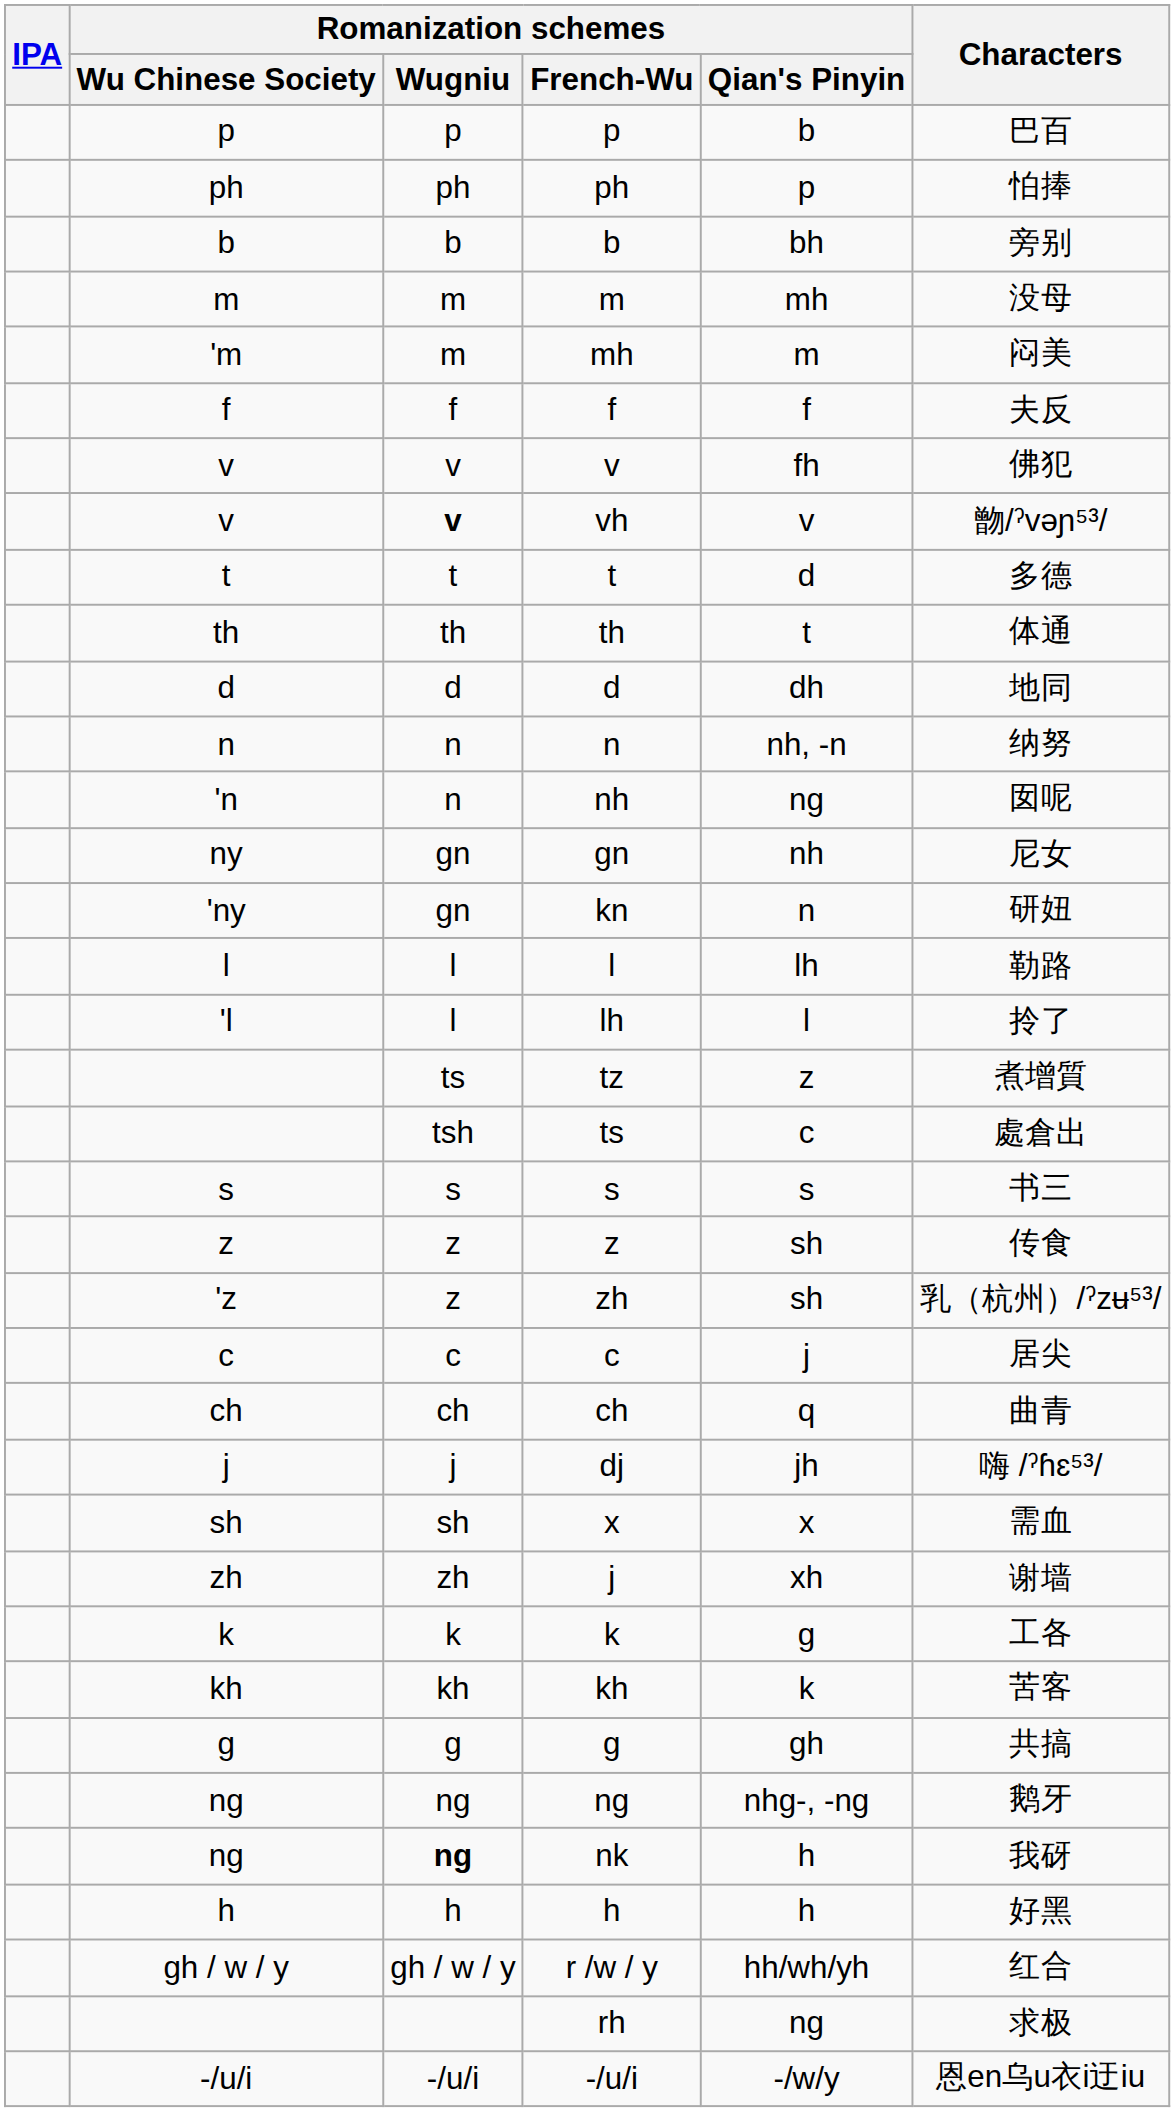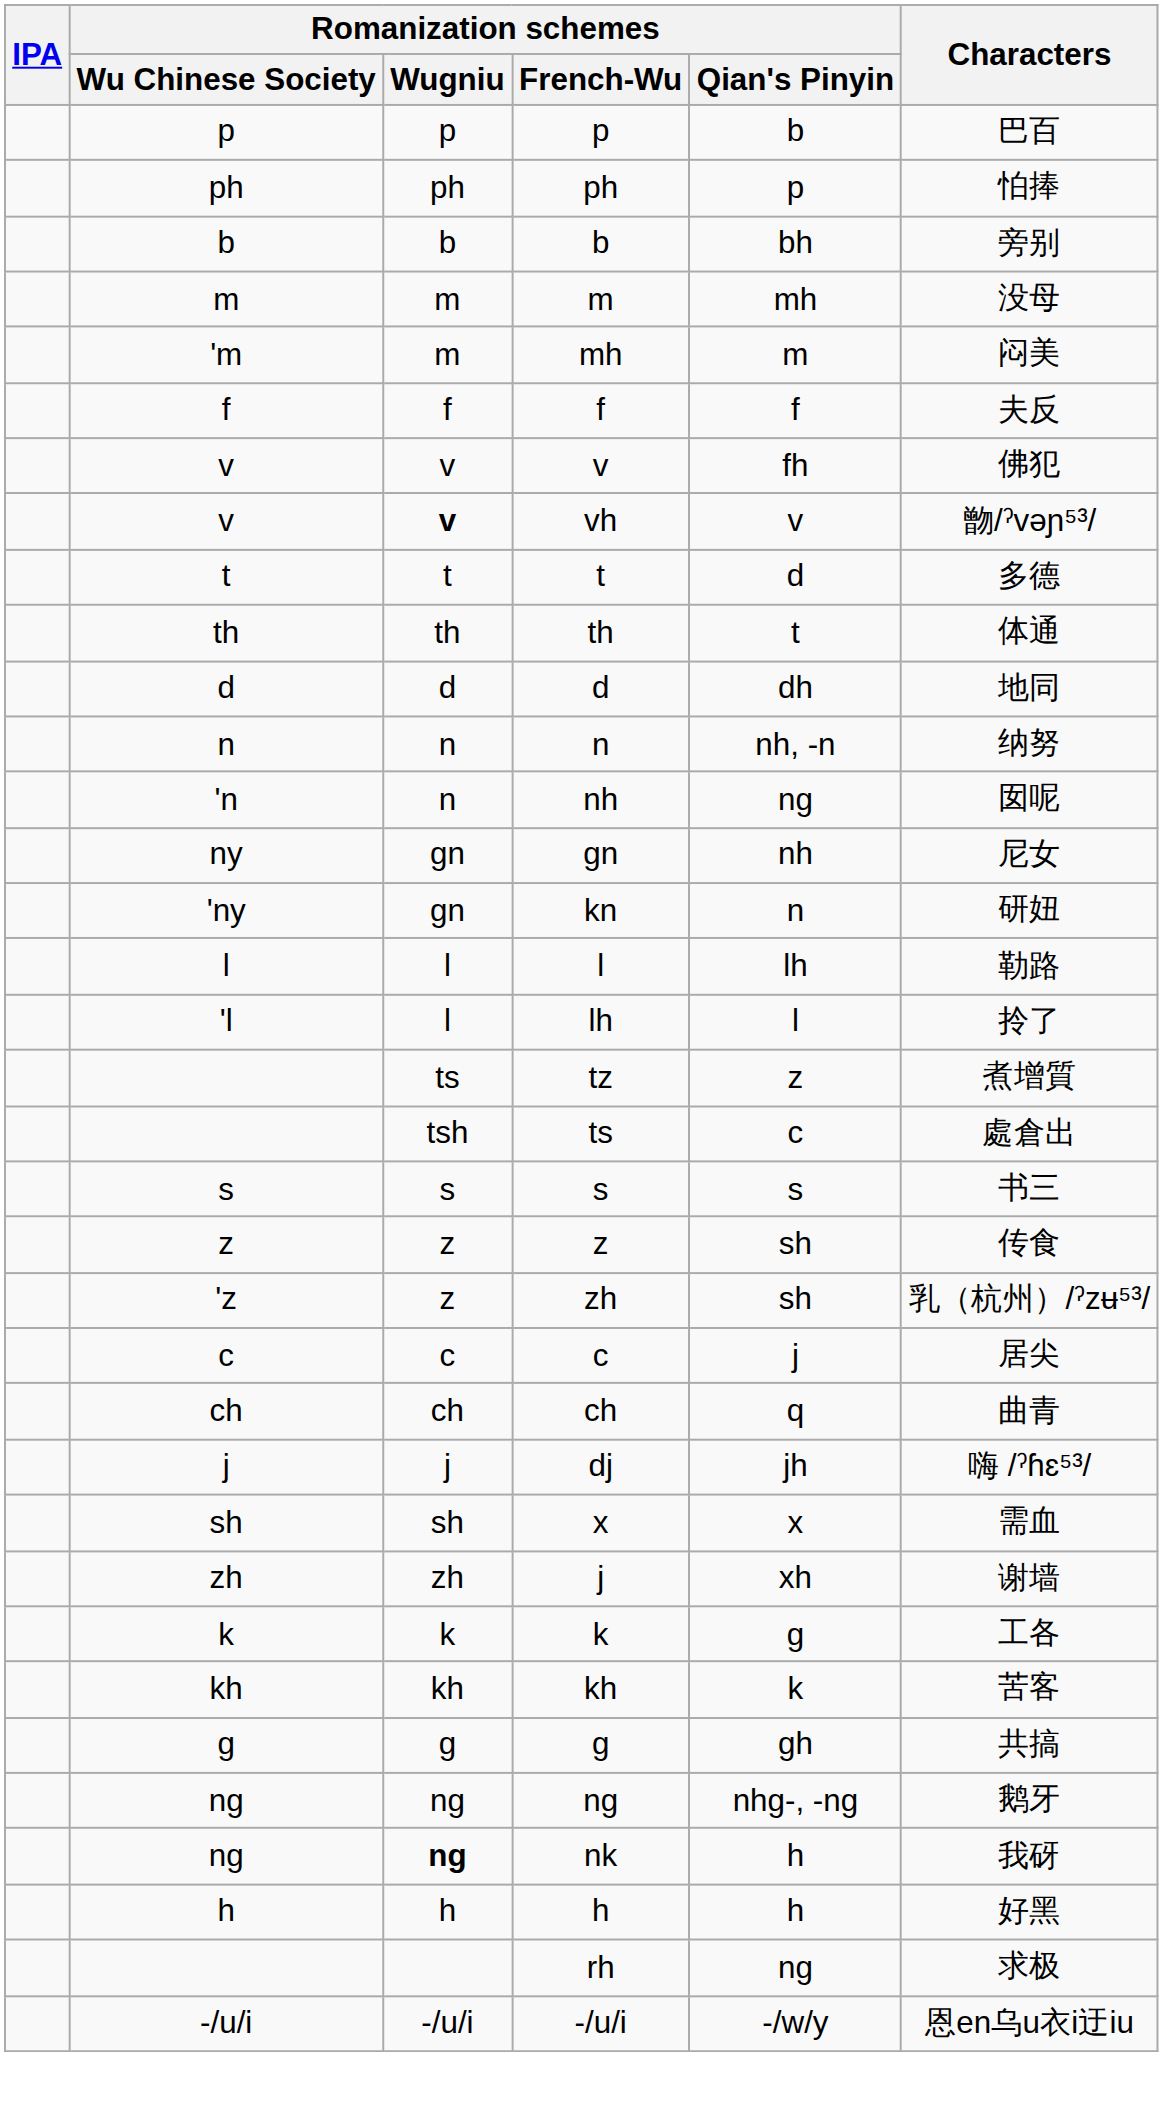- row: gh / w / y | gh / w / y | r /w / y | hh/wh/yh | 红合
